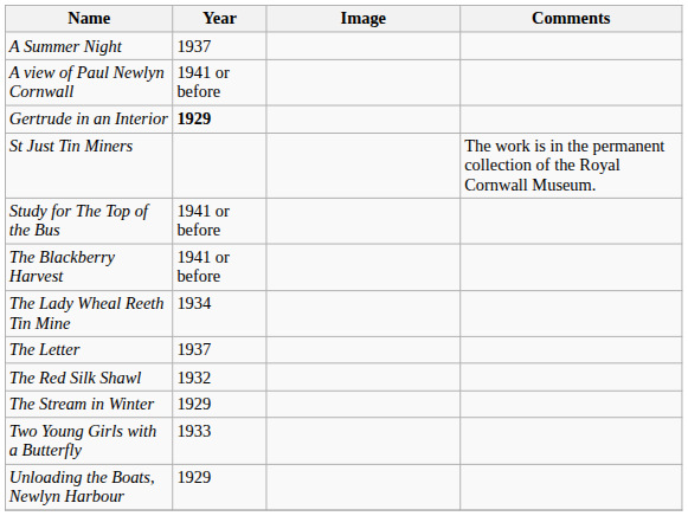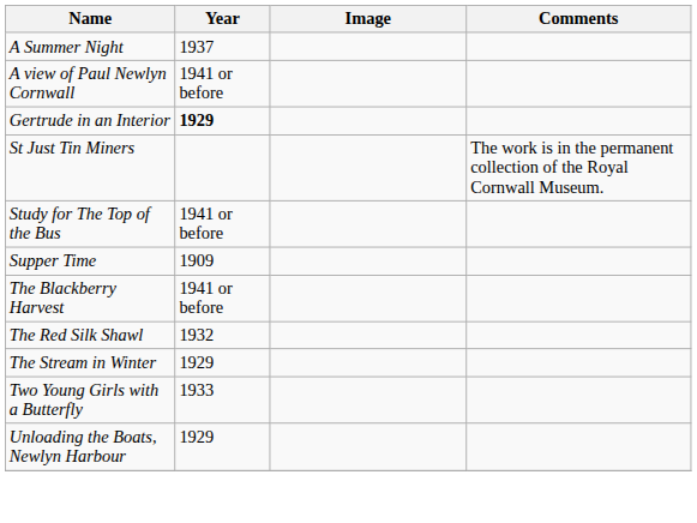+ row: Supper Time | 1909
- row: The Lady Wheal Reeth Tin Mine | 1934
- row: The Letter | 1937
